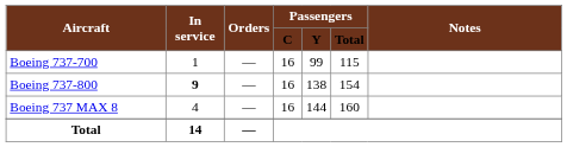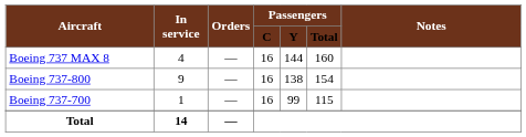rows swapped: Boeing 737-700 <-> Boeing 737 MAX 8
Boeing 737-800 | In service: bold -> normal
